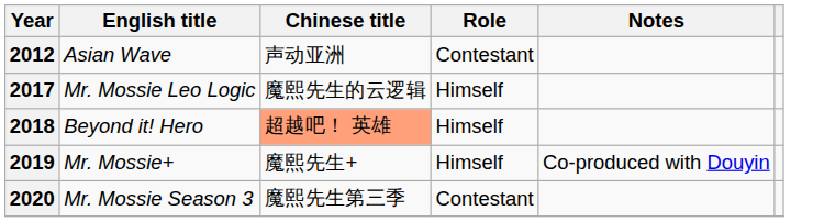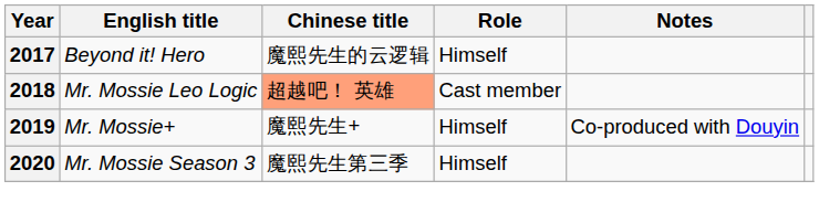- row: 2012 | Asian Wave | 声动亚洲 | Contestant
2017 | English title: Mr. Mossie Leo Logic -> Beyond it! Hero
2018 | English title: Beyond it! Hero -> Mr. Mossie Leo Logic
2018 | Role: Himself -> Cast member
2020 | Role: Contestant -> Himself
